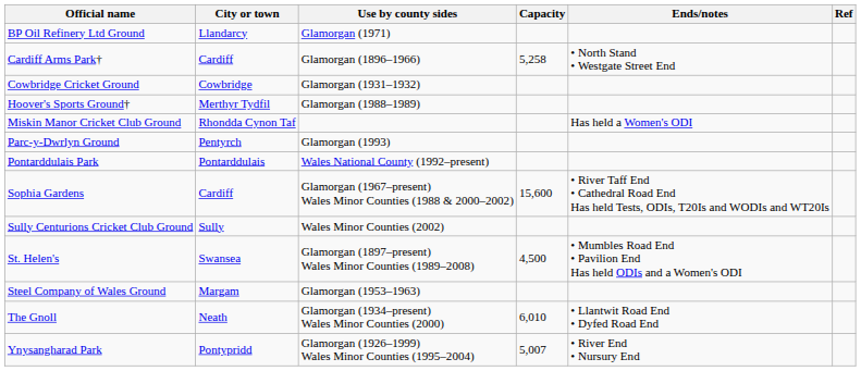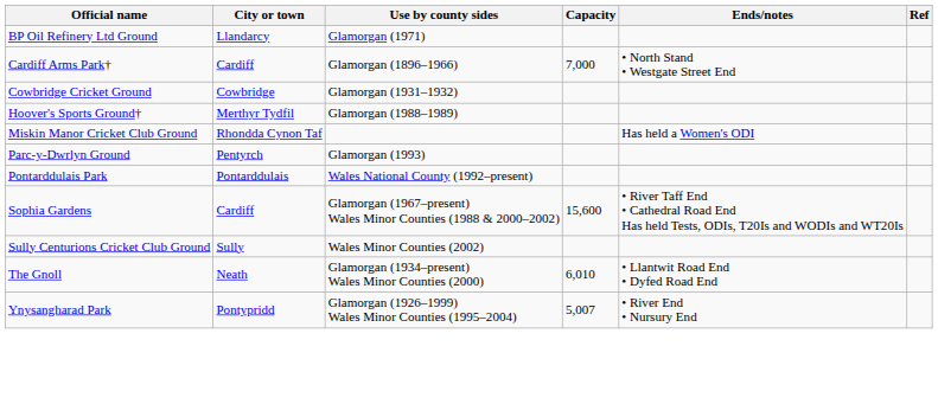Cardiff Arms Park† | Capacity: 5,258 -> 7,000
- row: St. Helen's | Swansea | Glamorgan (1897–present) Wales Minor Counties (1989–2008) | 4,500 | • Mumbles Road End • Pavilion End Has held ODIs and a Women's ODI
- row: Steel Company of Wales Ground | Margam | Glamorgan (1953–1963)
